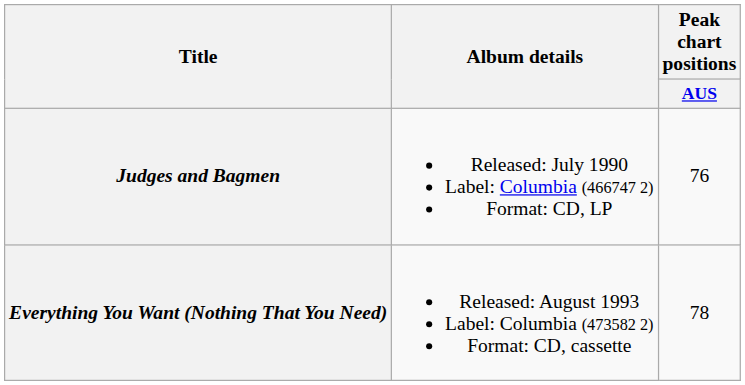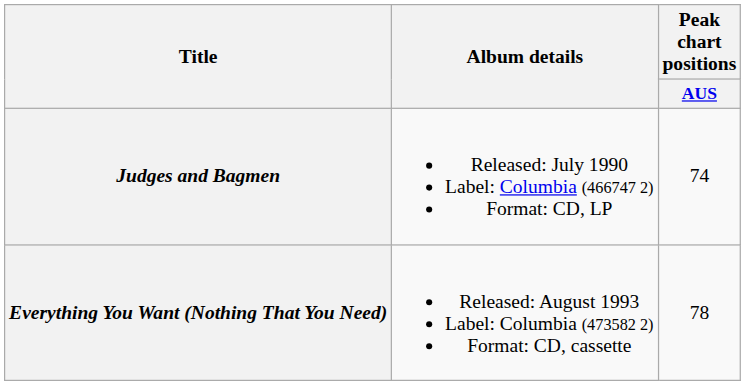Judges and Bagmen | Peak chart positions / AUS: 76 -> 74
